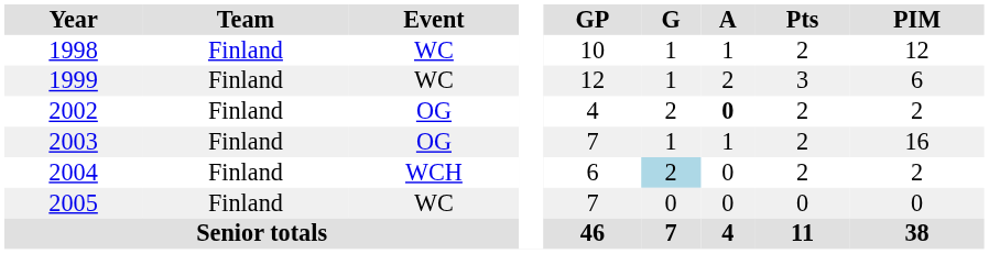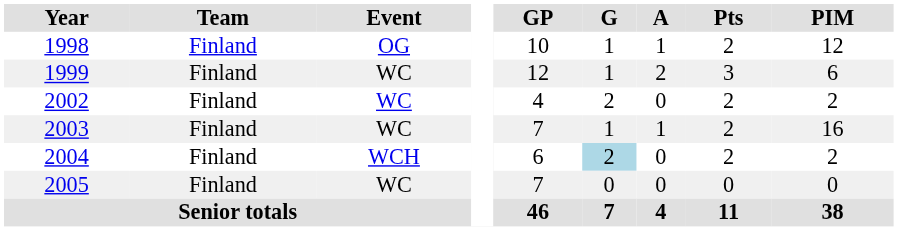1998 | Event: WC -> OG
2002 | Event: OG -> WC
2002 | A: bold -> normal
2003 | Event: OG -> WC
